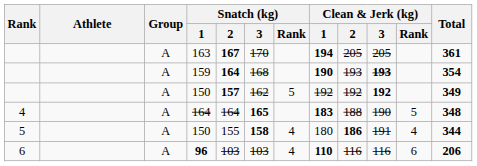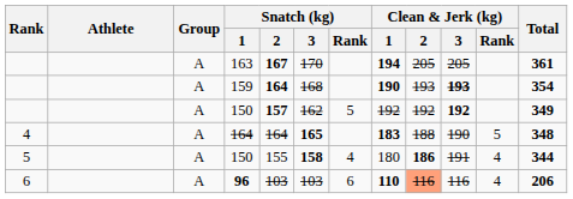96 | Snatch (kg) / Rank: 4 -> 6
96 | Clean & Jerk (kg) / 2: no background -> lightsalmon background
96 | Clean & Jerk (kg) / Rank: 6 -> 4
